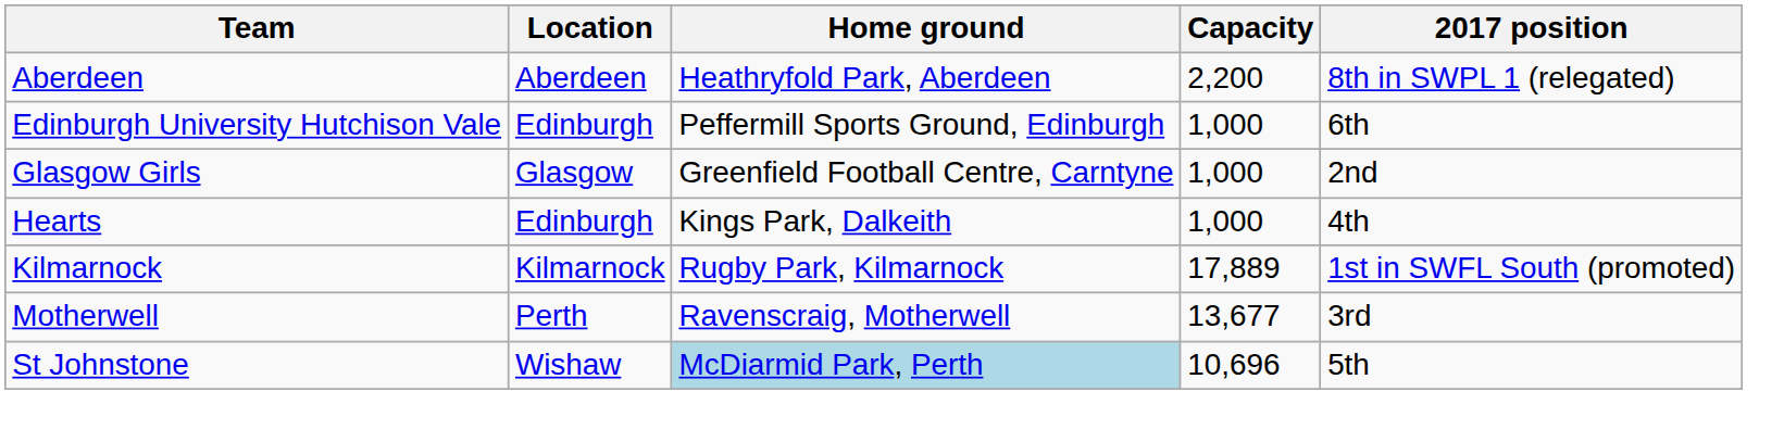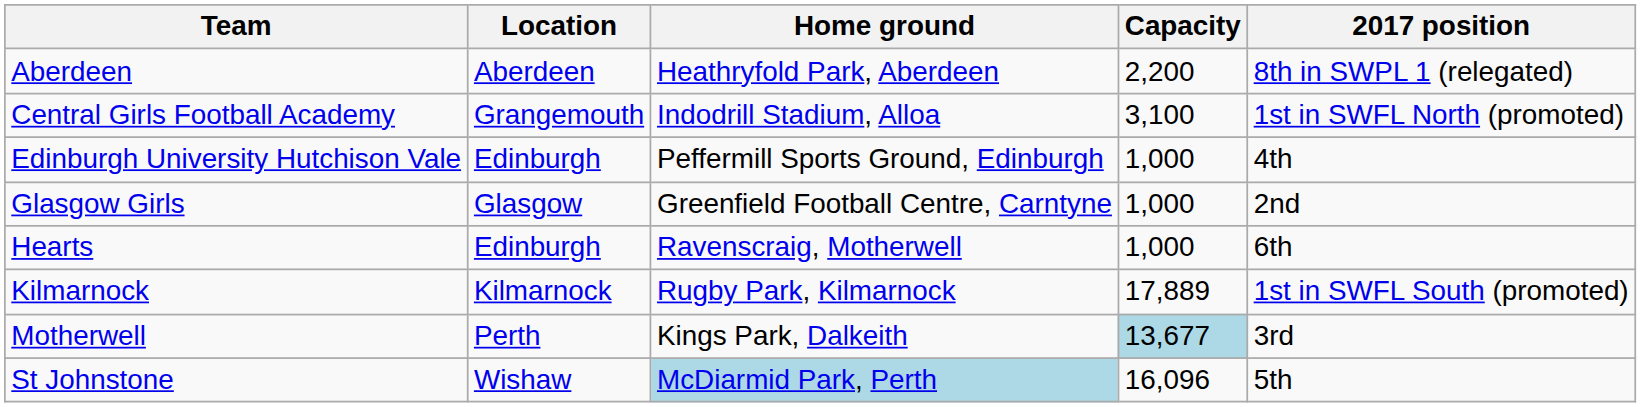+ row: Central Girls Football Academy | Grangemouth | Indodrill Stadium, Alloa | 3,100 | 1st in SWFL North (promoted)
Edinburgh University Hutchison Vale | 2017 position: 6th -> 4th
Hearts | Home ground: Kings Park, Dalkeith -> Ravenscraig, Motherwell
Hearts | 2017 position: 4th -> 6th
Motherwell | Home ground: Ravenscraig, Motherwell -> Kings Park, Dalkeith
Motherwell | Capacity: no background -> lightblue background
St Johnstone | Capacity: 10,696 -> 16,096
